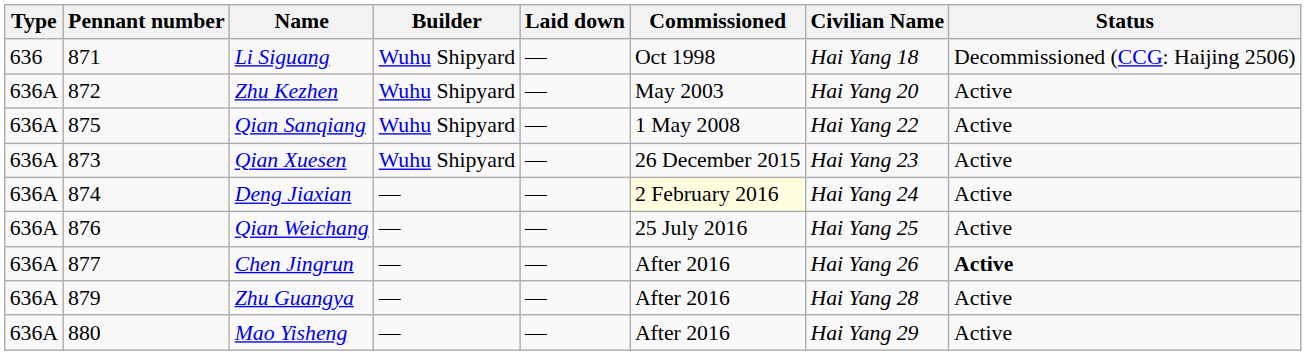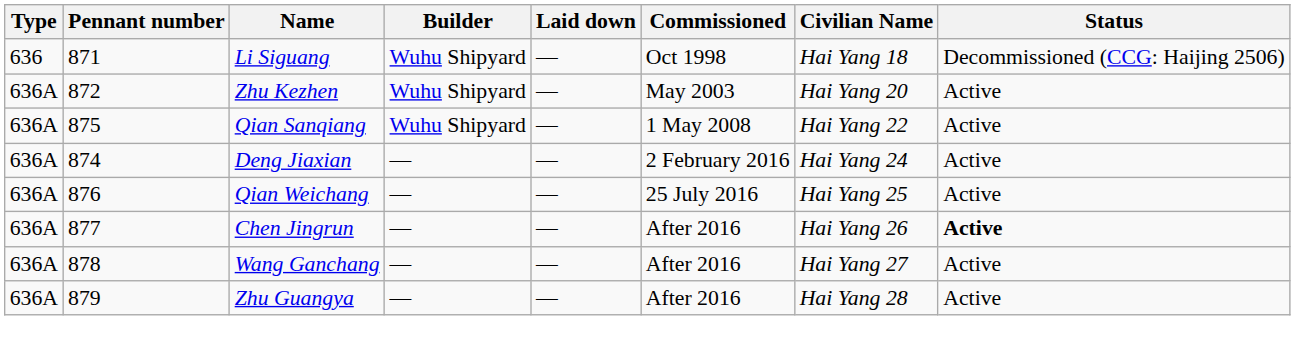- row: 636A | 873 | Qian Xuesen | Wuhu Shipyard | ― | 26 December 2015 | Hai Yang 23 | Active
Deng Jiaxian | Commissioned: lightyellow background -> no background
+ row: 636A | 878 | Wang Ganchang | ― | ― | After 2016 | Hai Yang 27 | Active
- row: 636A | 880 | Mao Yisheng | ― | ― | After 2016 | Hai Yang 29 | Active
